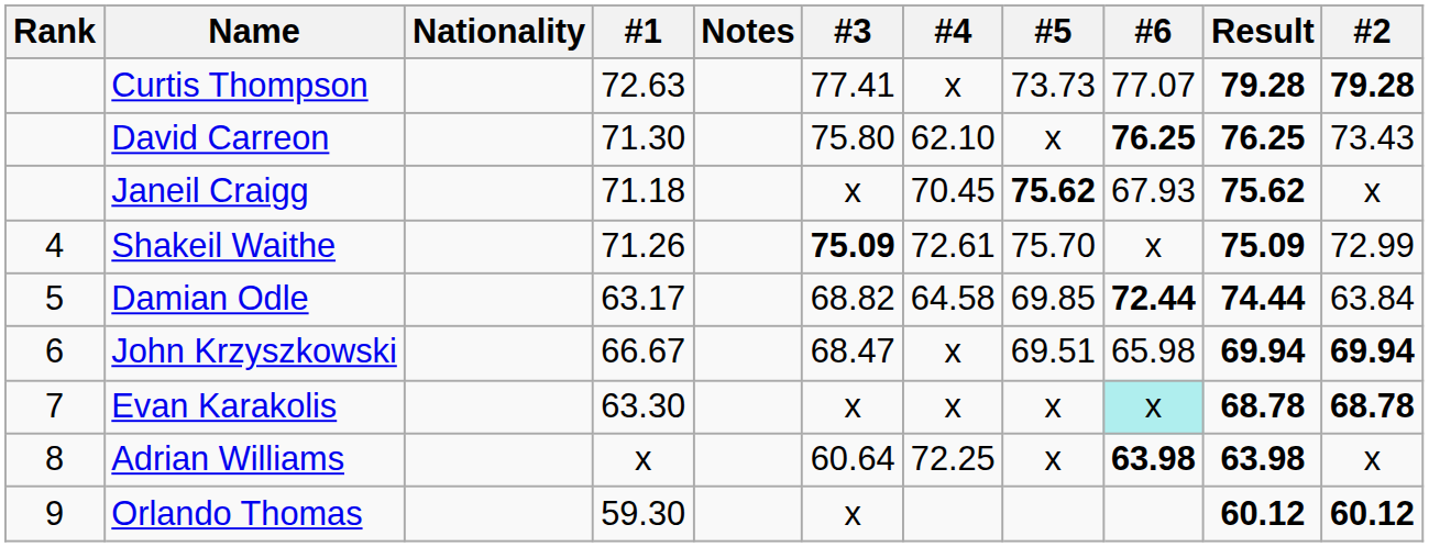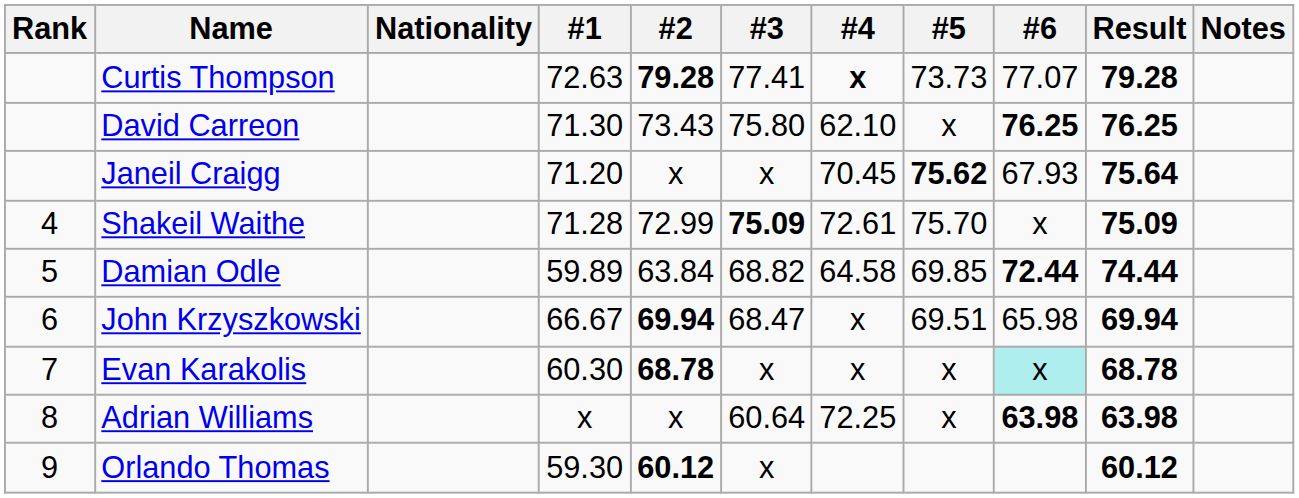columns swapped: #2 <-> Notes
Curtis Thompson | #4: normal -> bold
Janeil Craigg | #1: 71.18 -> 71.20
Janeil Craigg | Result: 75.62 -> 75.64
Shakeil Waithe | #1: 71.26 -> 71.28
Damian Odle | #1: 63.17 -> 59.89
Evan Karakolis | #1: 63.30 -> 60.30
